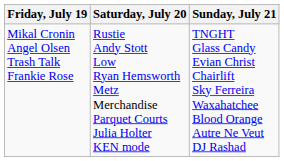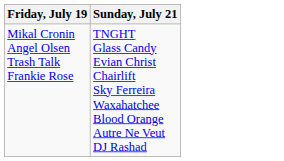- column: Saturday, July 20 | Rustie Andy Stott Low Ryan Hemsworth Metz Merchandise Parquet Courts Julia Holter KEN mode
